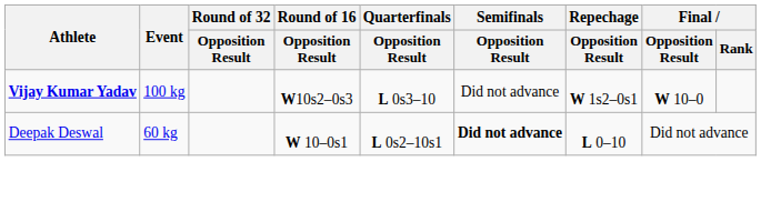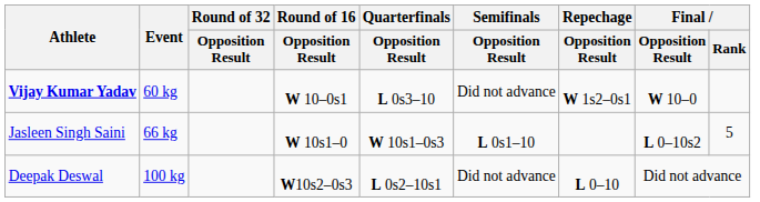Vijay Kumar Yadav | Event: 100 kg -> 60 kg
Vijay Kumar Yadav | Round of 16 / Opposition Result: W10s2–0s3 -> W 10–0s1
+ row: Jasleen Singh Saini | 66 kg | W 10s1–0 | W 10s1–0s3 | L 0s1–10 | L 0–10s2 | 5
Deepak Deswal | Event: 60 kg -> 100 kg
Deepak Deswal | Round of 16 / Opposition Result: W 10–0s1 -> W10s2–0s3
Deepak Deswal | Semifinals / Opposition Result: bold -> normal
